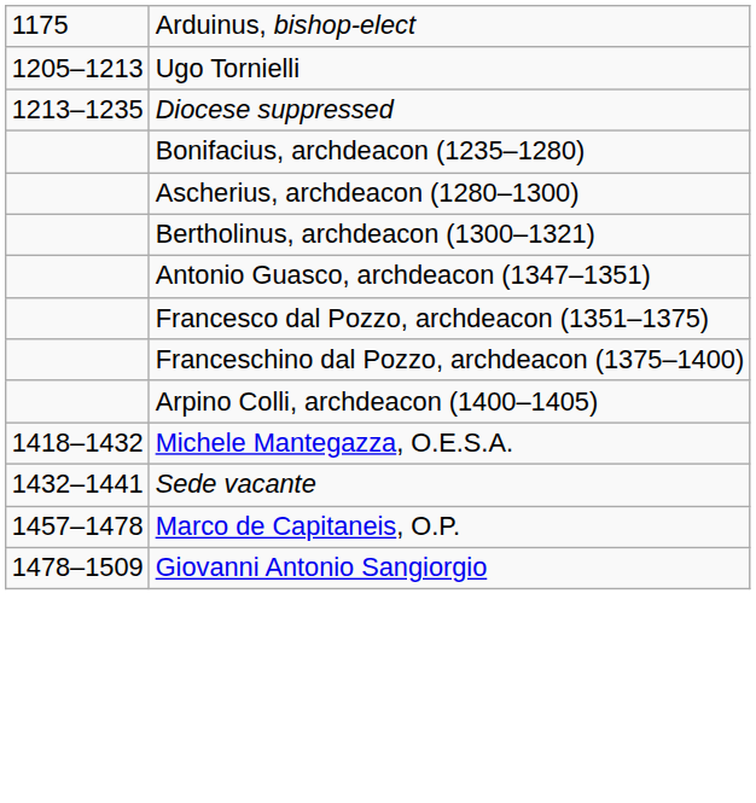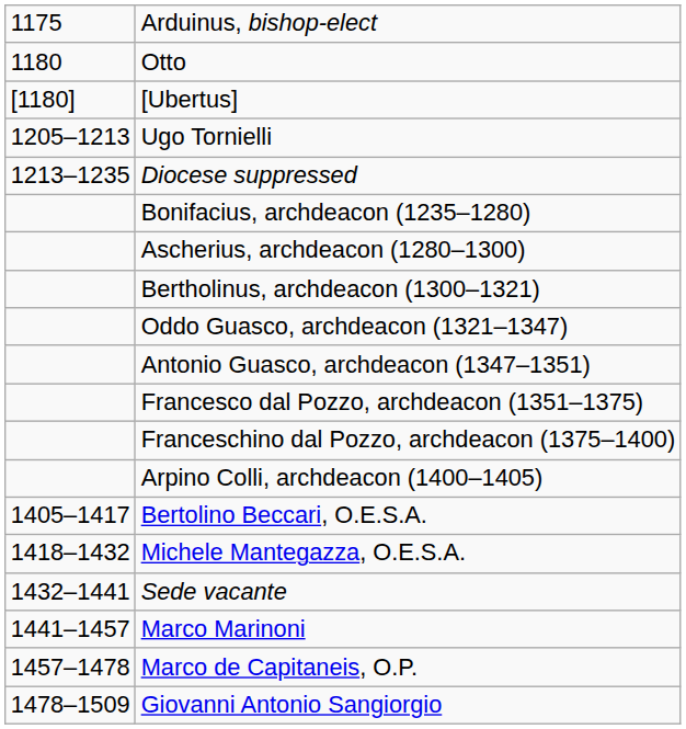+ row: 1180 | Otto
+ row: [1180] | [Ubertus]
+ row: Oddo Guasco, archdeacon (1321–1347)
+ row: 1405–1417 | Bertolino Beccari, O.E.S.A.
+ row: 1441–1457 | Marco Marinoni
